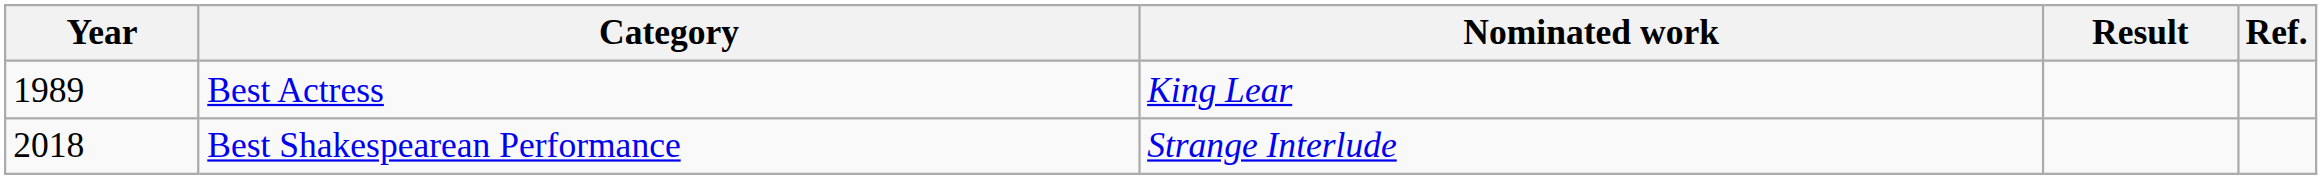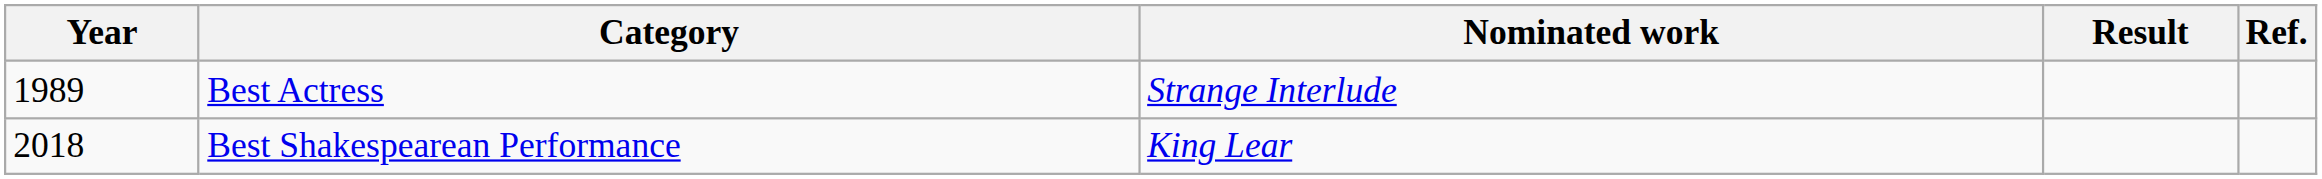Best Actress | Nominated work: King Lear -> Strange Interlude
Best Shakespearean Performance | Nominated work: Strange Interlude -> King Lear
